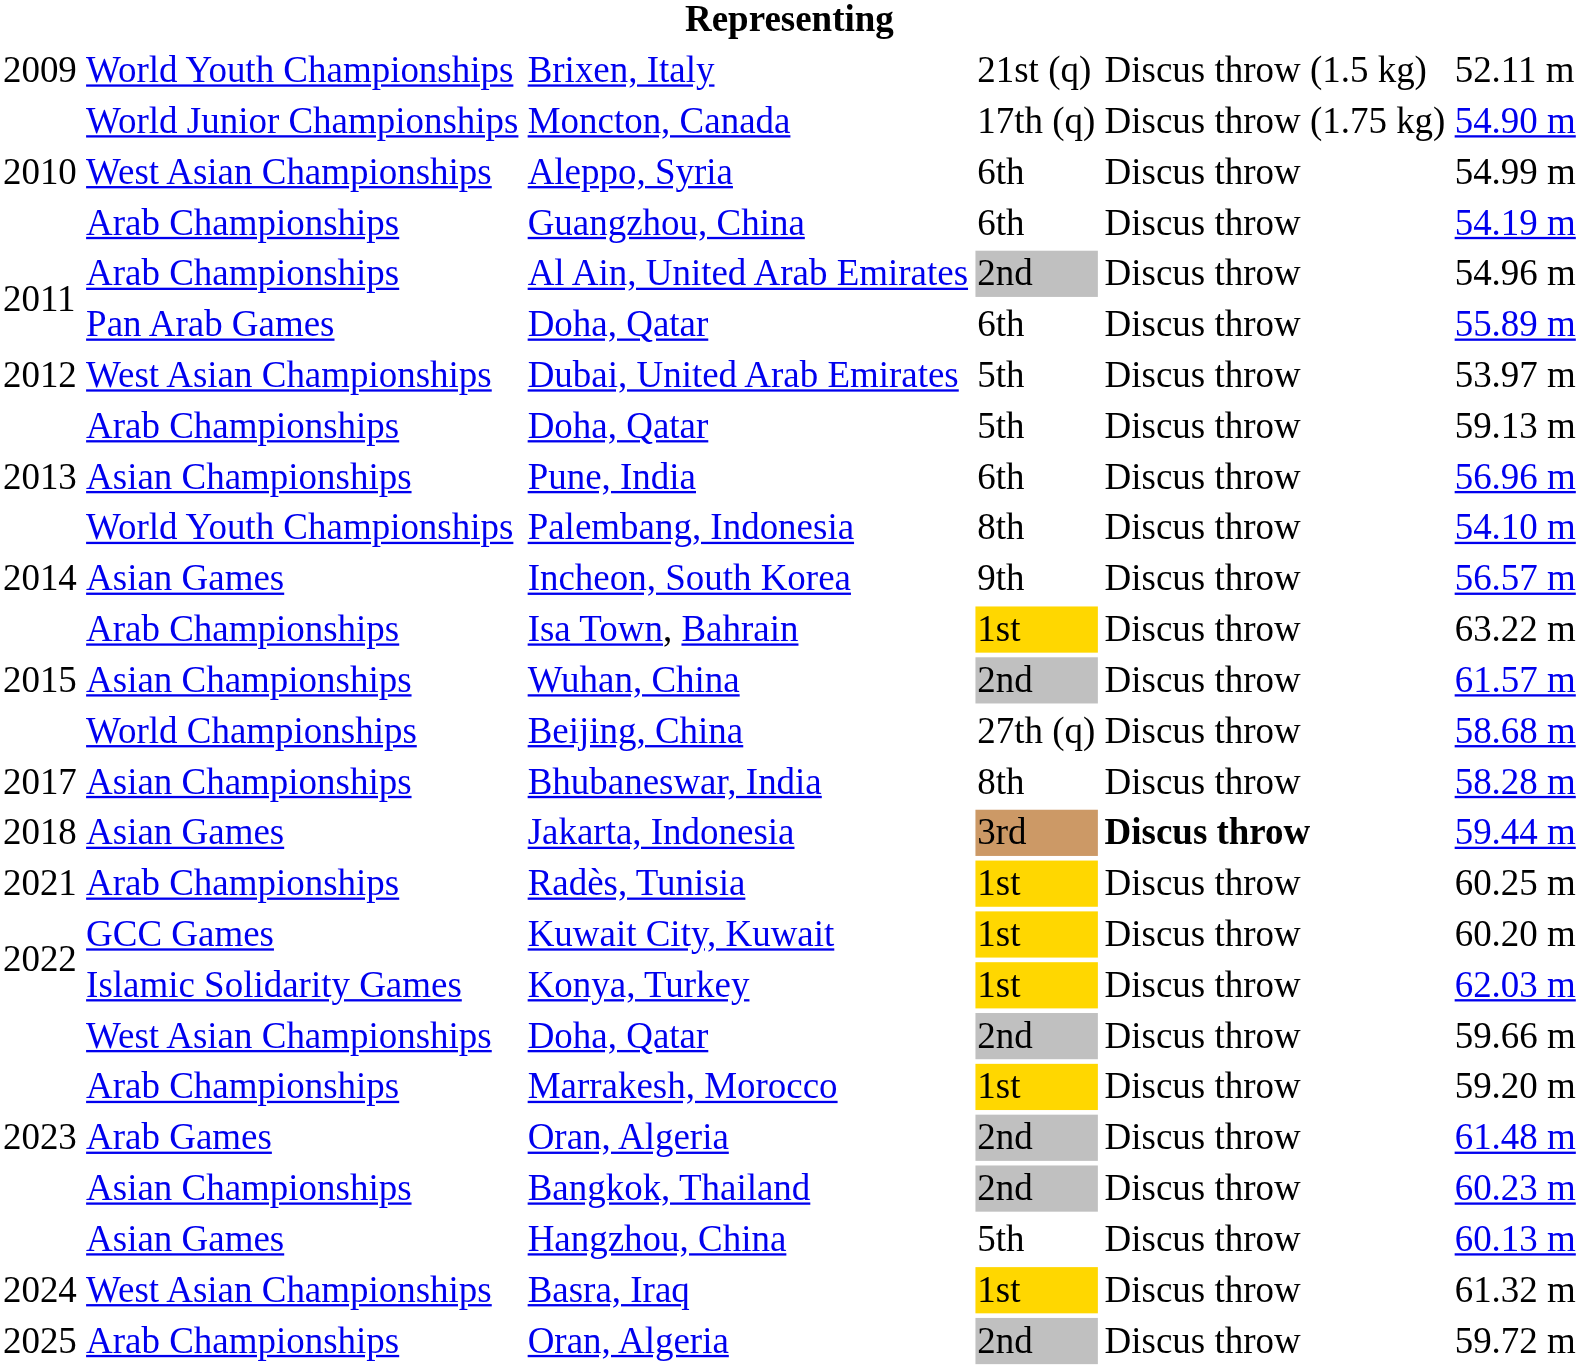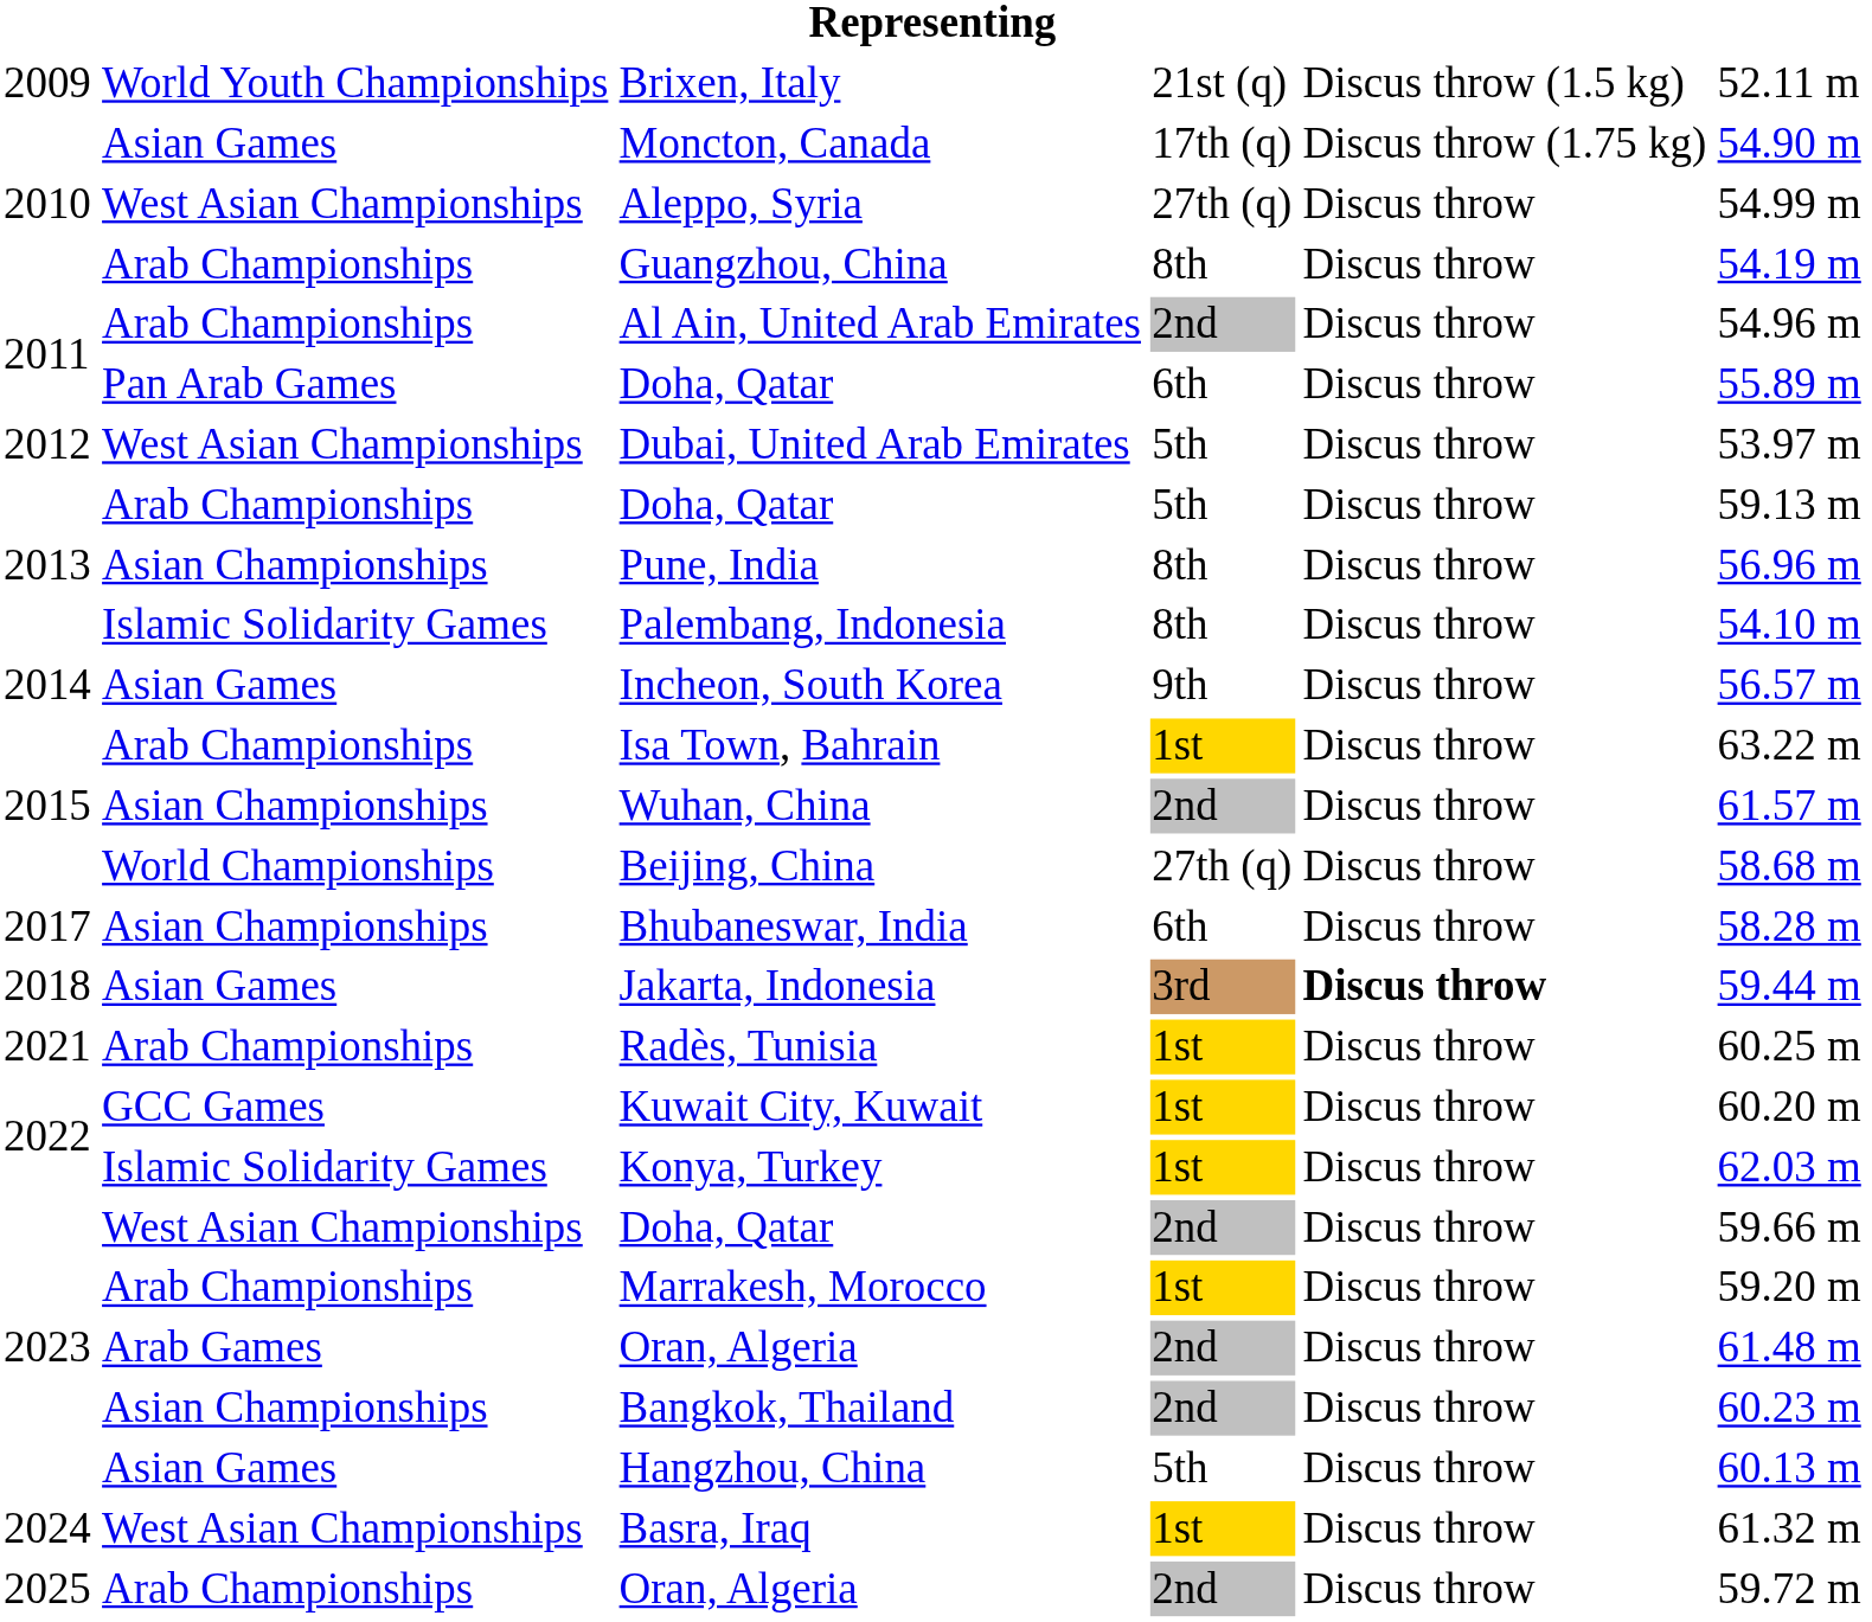Moncton, Canada | column 2: World Junior Championships -> Asian Games
Aleppo, Syria | column 4: 6th -> 27th (q)
Guangzhou, China | column 4: 6th -> 8th
Pune, India | column 4: 6th -> 8th
Palembang, Indonesia | column 2: World Youth Championships -> Islamic Solidarity Games
Bhubaneswar, India | column 4: 8th -> 6th
